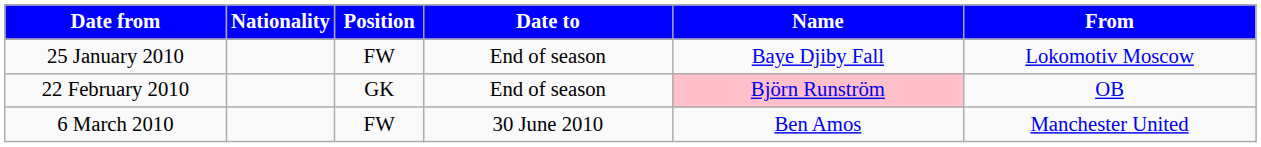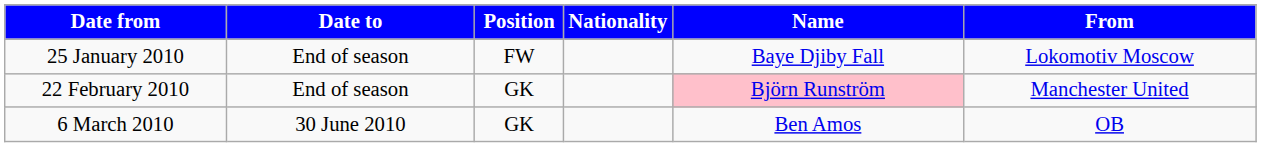columns swapped: Date to <-> Nationality
22 February 2010 | From: OB -> Manchester United
6 March 2010 | Position: FW -> GK
6 March 2010 | From: Manchester United -> OB
